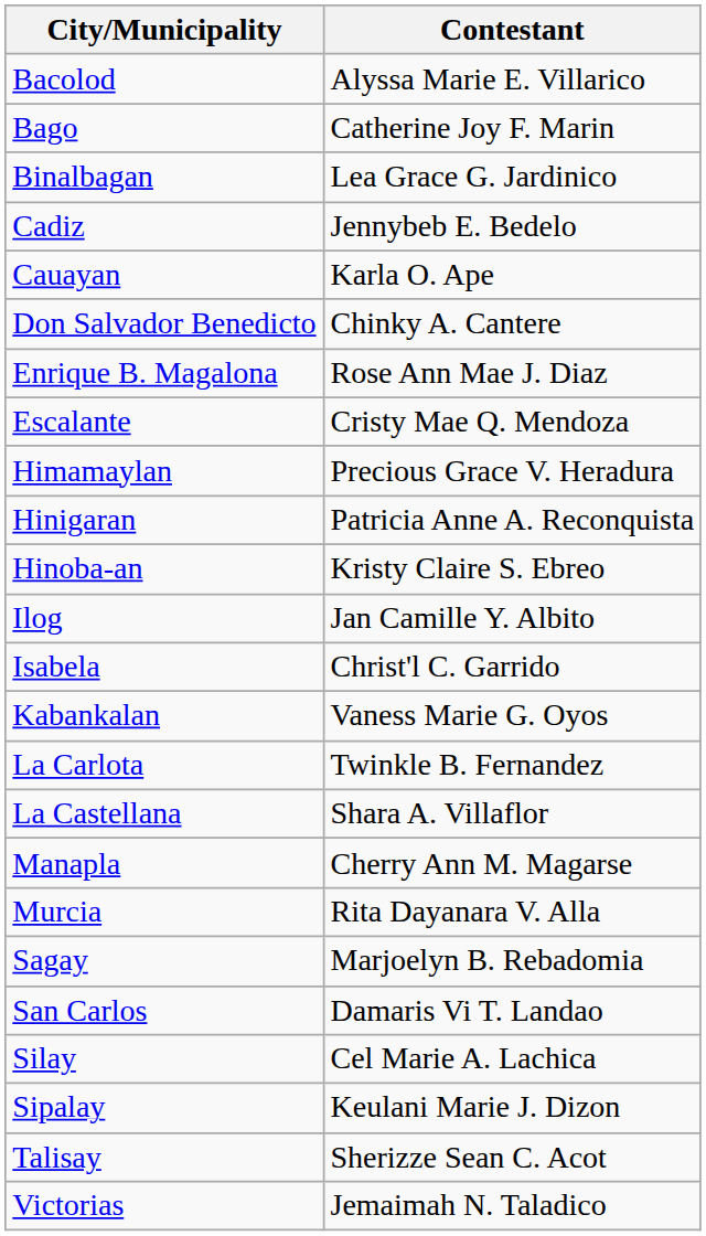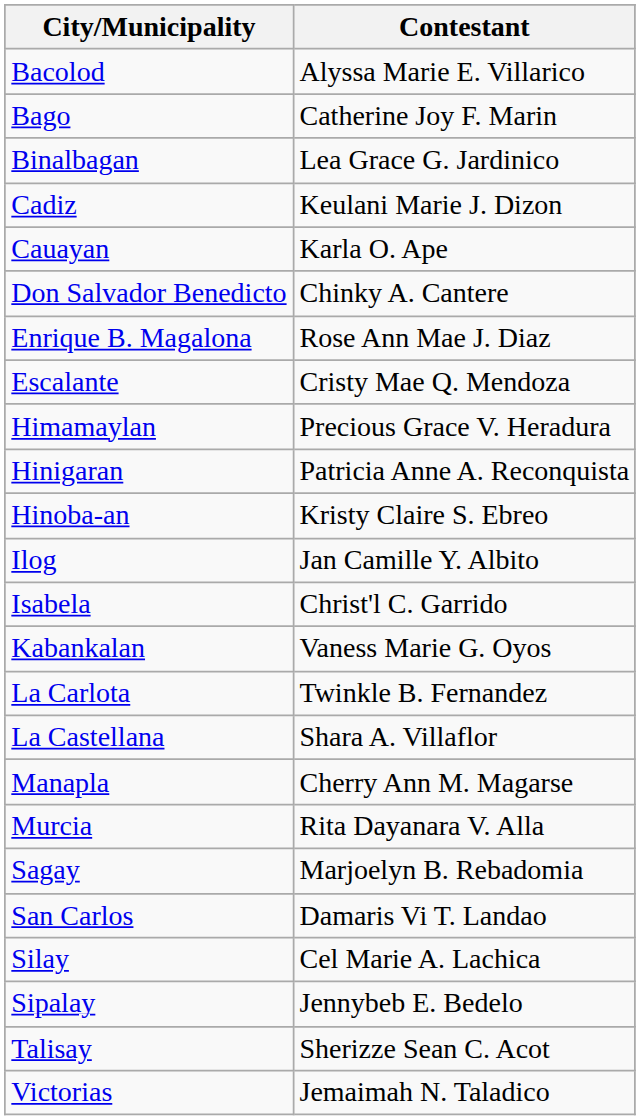Cadiz | Contestant: Jennybeb E. Bedelo -> Keulani Marie J. Dizon
Sipalay | Contestant: Keulani Marie J. Dizon -> Jennybeb E. Bedelo
